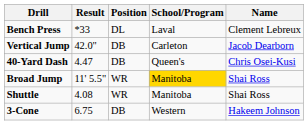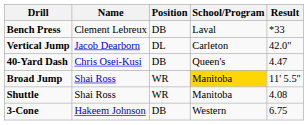columns swapped: Name <-> Result
Bench Press | Position: DL -> DB
Vertical Jump | Position: DB -> DL
